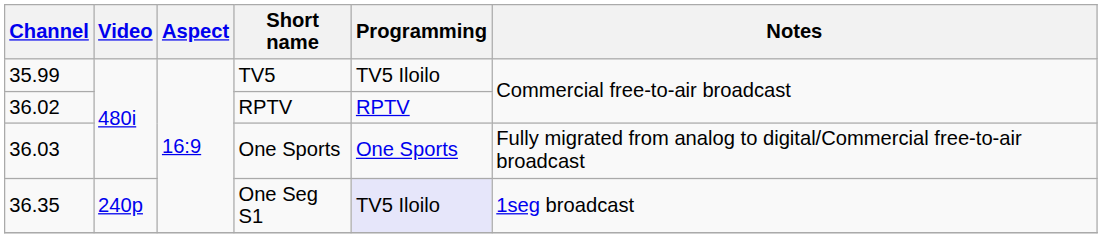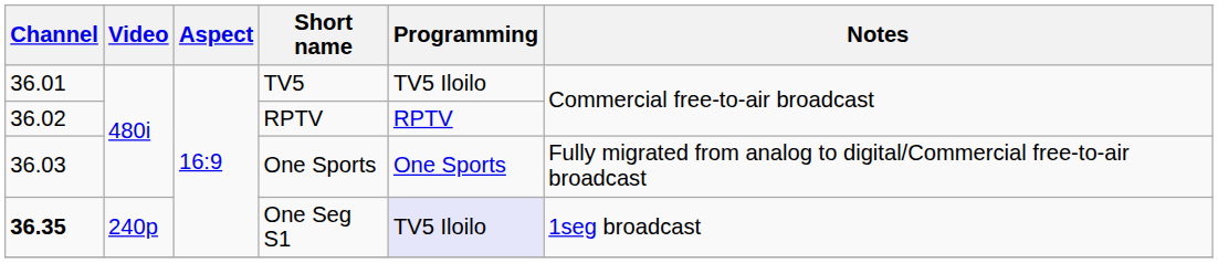TV5 | Channel: 35.99 -> 36.01
One Seg S1 | Channel: normal -> bold
